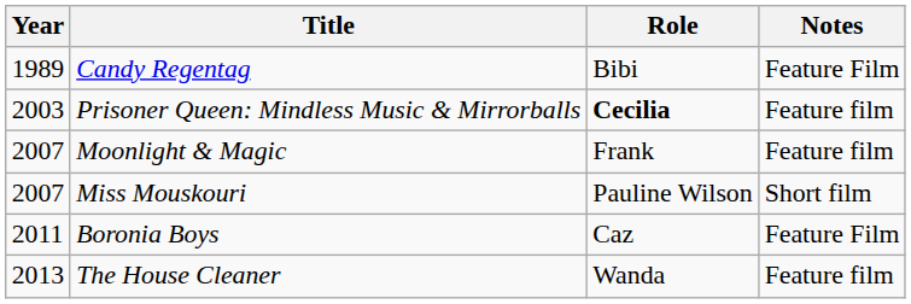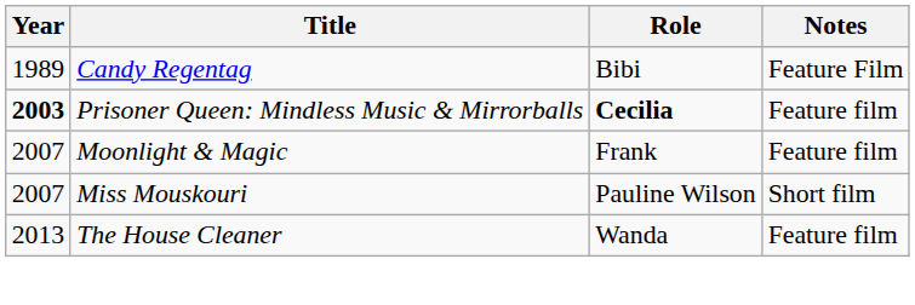Prisoner Queen: Mindless Music & Mirrorballs | Year: normal -> bold
- row: 2011 | Boronia Boys | Caz | Feature Film
